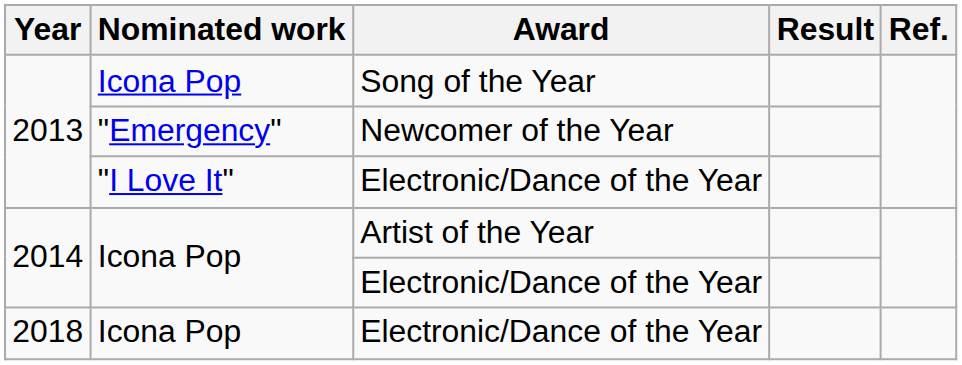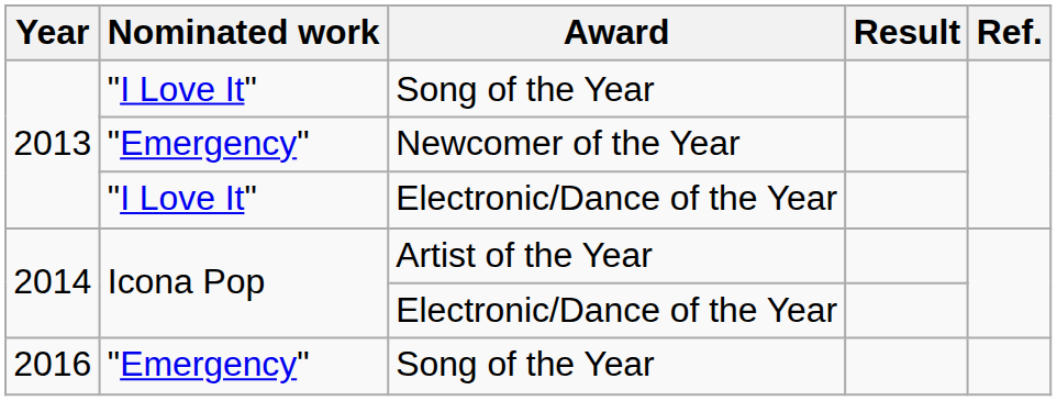2013 / Song of the Year | Nominated work: Icona Pop -> "I Love It"
+ row: 2016 | "Emergency" | Song of the Year
- row: 2018 | Icona Pop | Electronic/Dance of the Year
